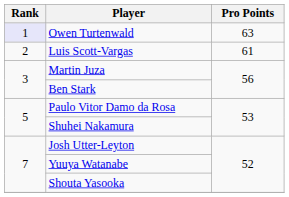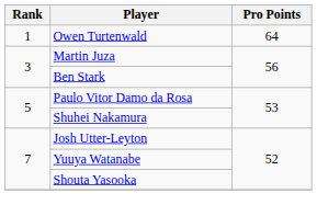Owen Turtenwald | Rank: lavender background -> no background
Owen Turtenwald | Pro Points: 63 -> 64
- row: 2 | Luis Scott-Vargas | 61
